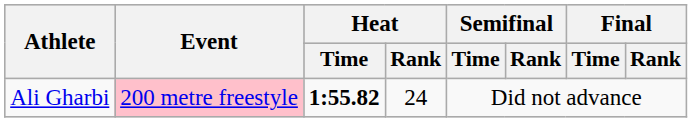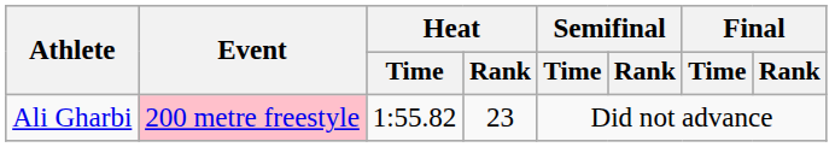Ali Gharbi | Heat / Time: bold -> normal
Ali Gharbi | Heat / Rank: 24 -> 23
